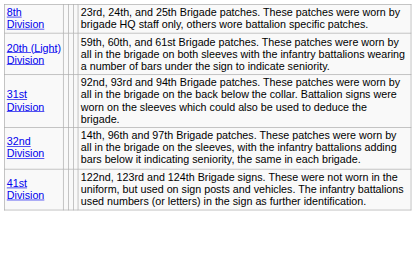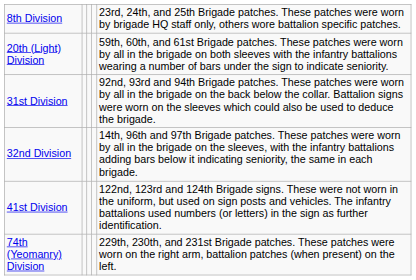+ row: 74th (Yeomanry) Division | 229th, 230th, and 231st Brigade patches. These patches were worn on the right arm, battalion patches (when present) on the left.
